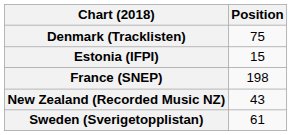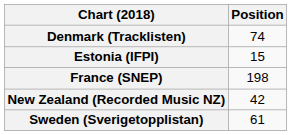Denmark (Tracklisten) | Position: 75 -> 74
New Zealand (Recorded Music NZ) | Position: 43 -> 42
